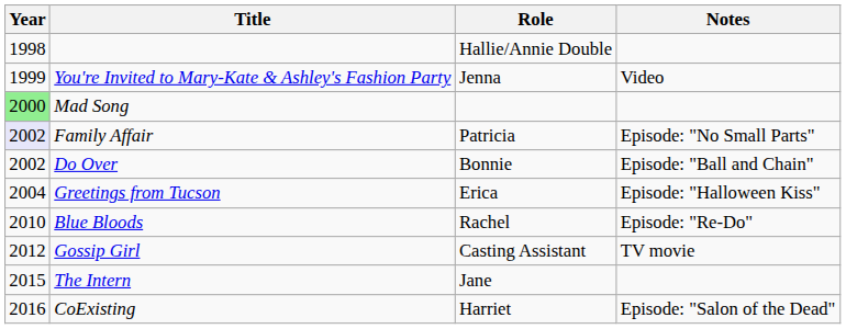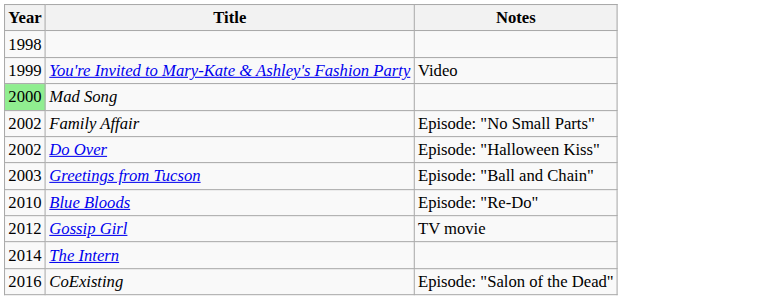- column: Role | Hallie/Annie Double | Jenna | Patricia | Bonnie | Erica | Rachel | Casting Assistant | Jane | Harriet
Family Affair | Year: lavender background -> no background
Do Over | Notes: Episode: "Ball and Chain" -> Episode: "Halloween Kiss"
Greetings from Tucson | Year: 2004 -> 2003
Greetings from Tucson | Notes: Episode: "Halloween Kiss" -> Episode: "Ball and Chain"
The Intern | Year: 2015 -> 2014
